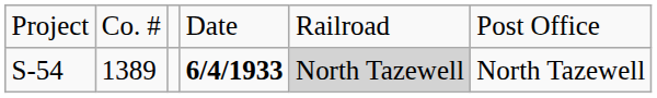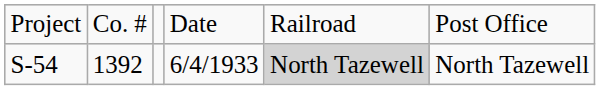S-54 | column 2: 1389 -> 1392
S-54 | column 4: bold -> normal
